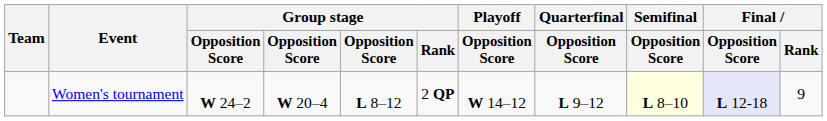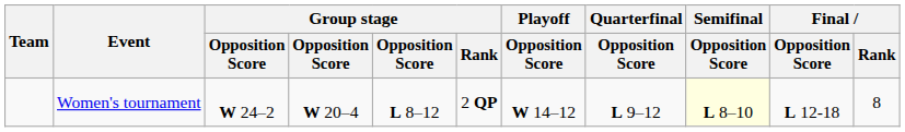Women's tournament | Final / Opposition Score: lavender background -> no background
Women's tournament | Final / Rank: 9 -> 8
